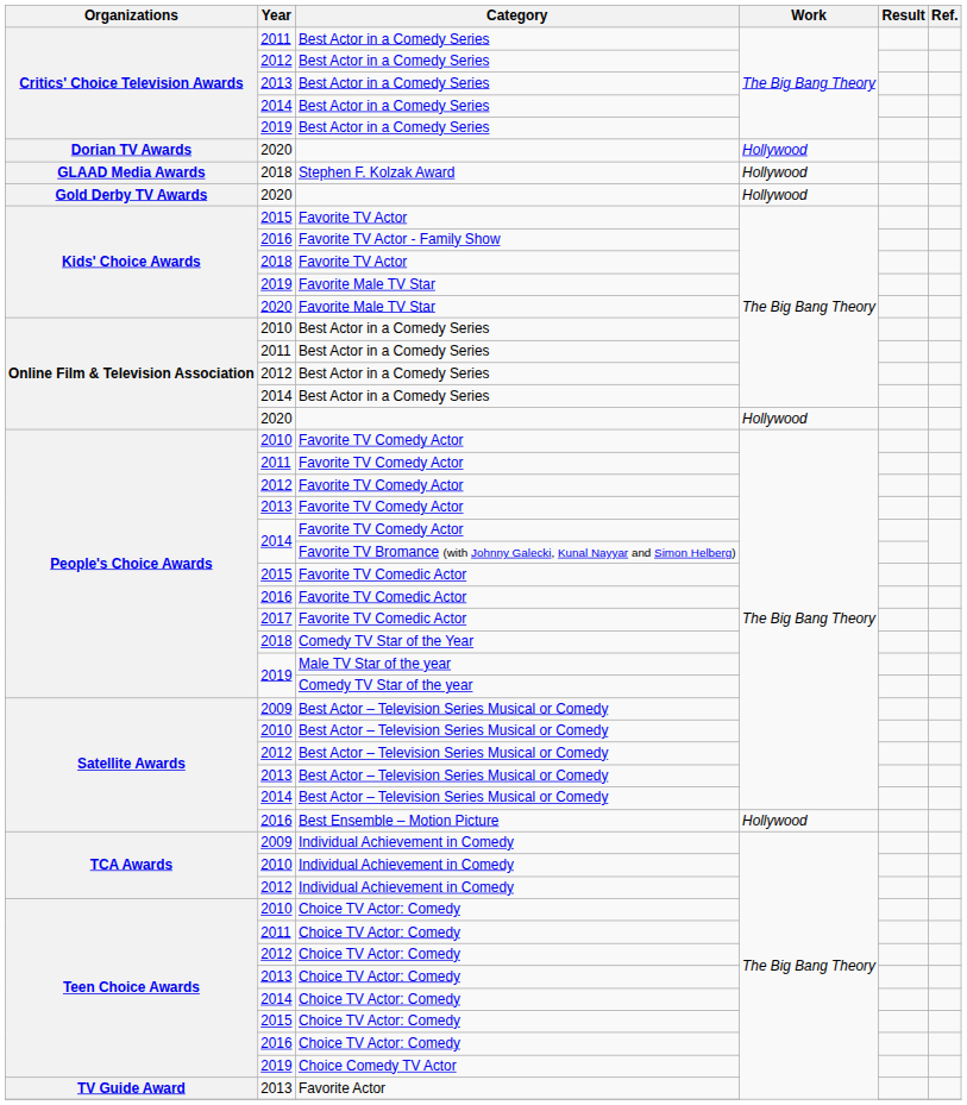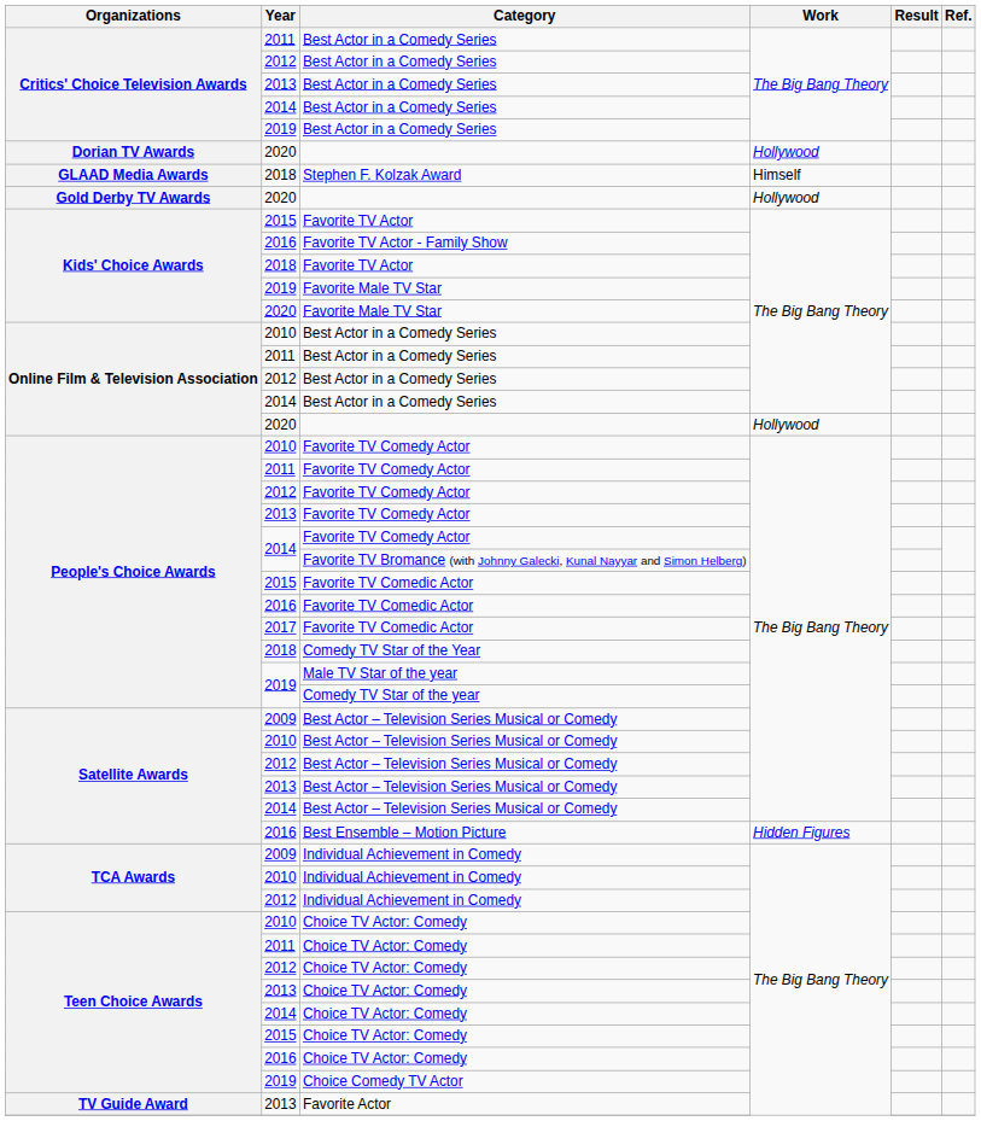Stephen F. Kolzak Award | Work: Hollywood -> Himself
Best Ensemble – Motion Picture | Work: Hollywood -> Hidden Figures
